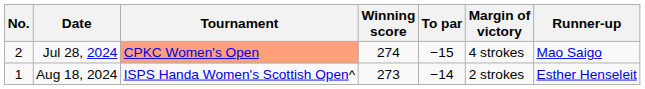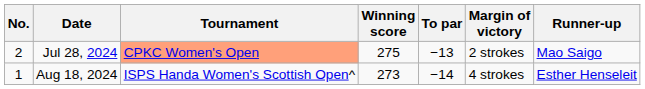Jul 28, 2024 | Winning score: 274 -> 275
Jul 28, 2024 | To par: −15 -> −13
Jul 28, 2024 | Margin of victory: 4 strokes -> 2 strokes
Aug 18, 2024 | Margin of victory: 2 strokes -> 4 strokes
